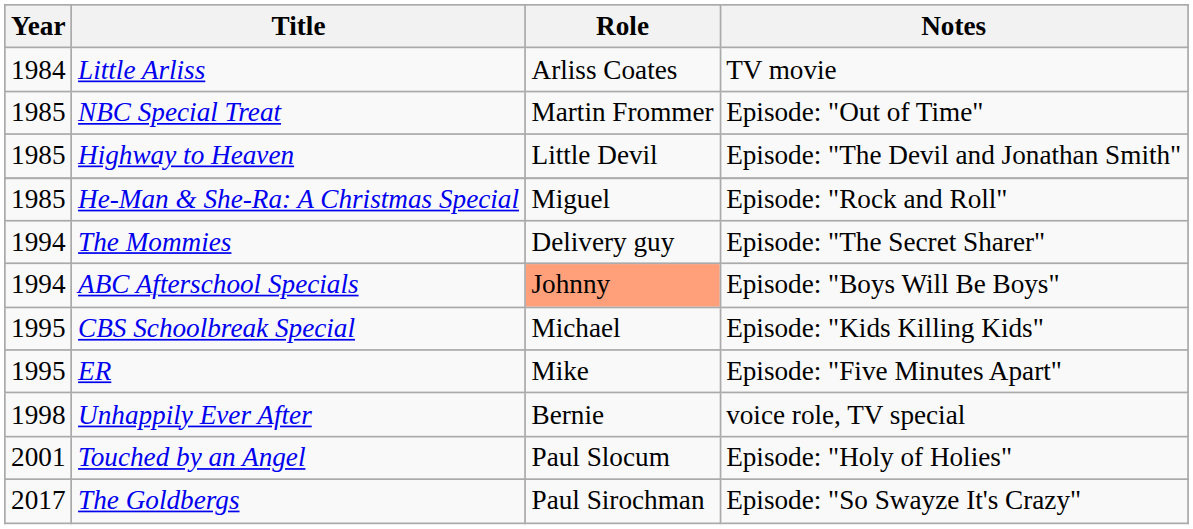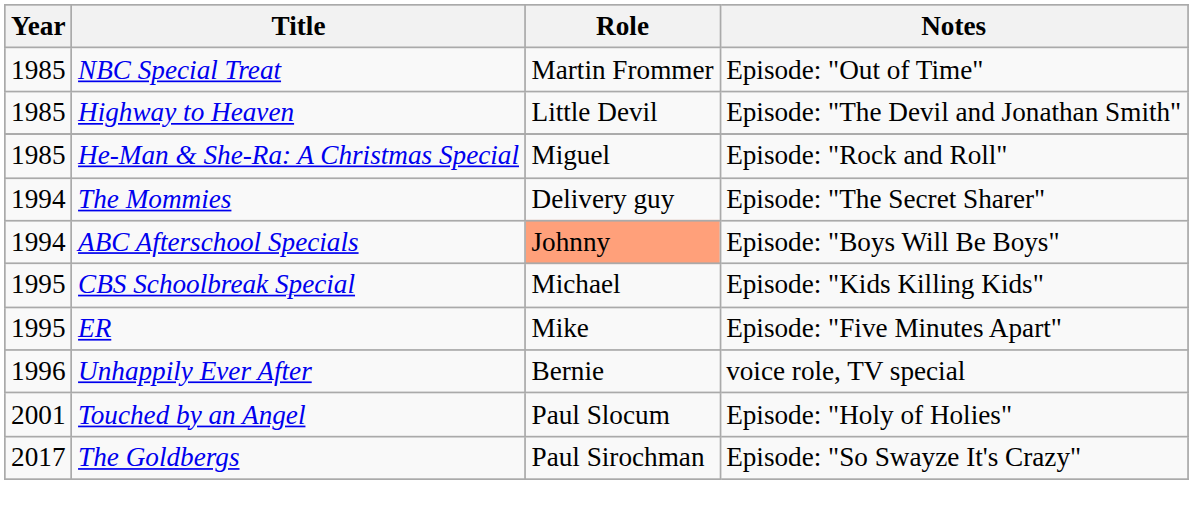- row: 1984 | Little Arliss | Arliss Coates | TV movie
Unhappily Ever After | Year: 1998 -> 1996
